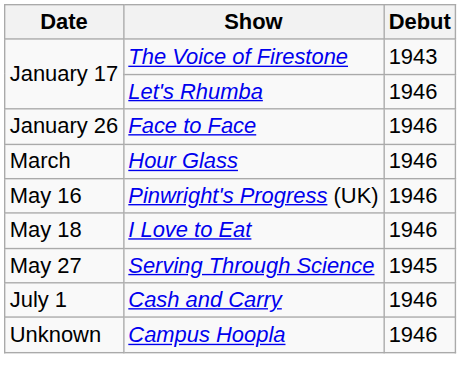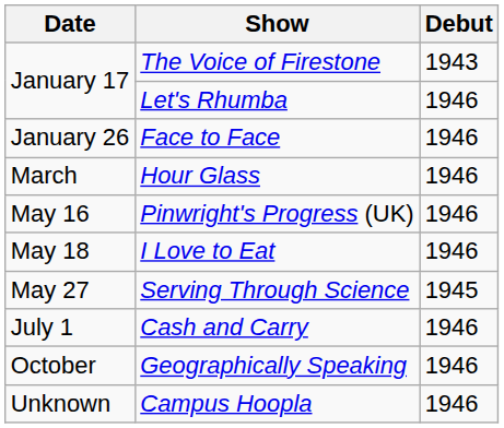+ row: October | Geographically Speaking | 1946
